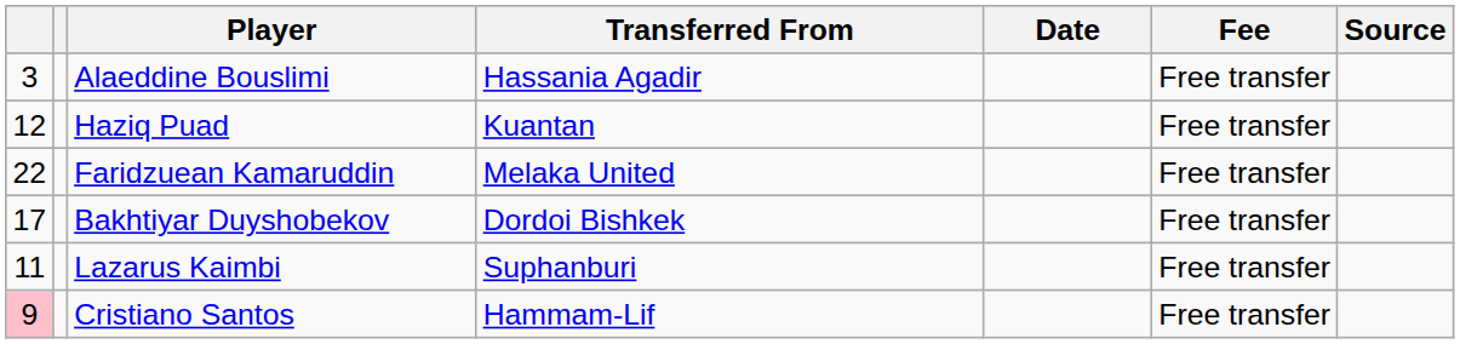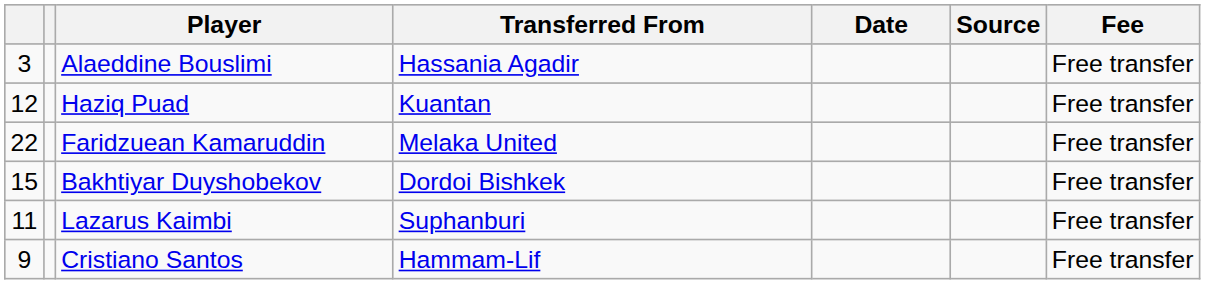columns swapped: Fee <-> Source
Bakhtiyar Duyshobekov | column 1: 17 -> 15
Cristiano Santos | column 1: pink background -> no background
